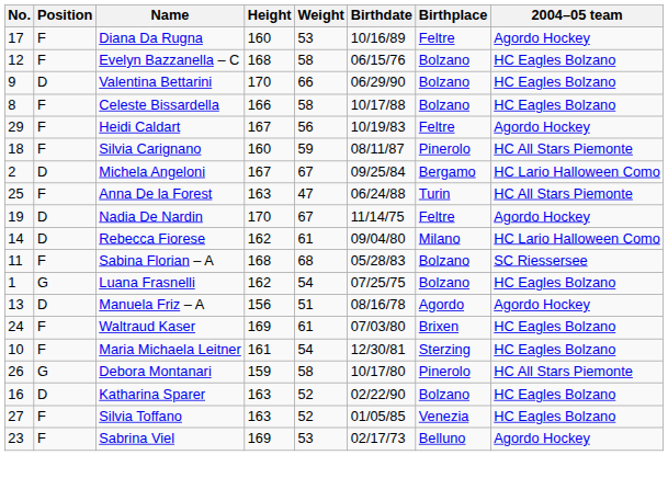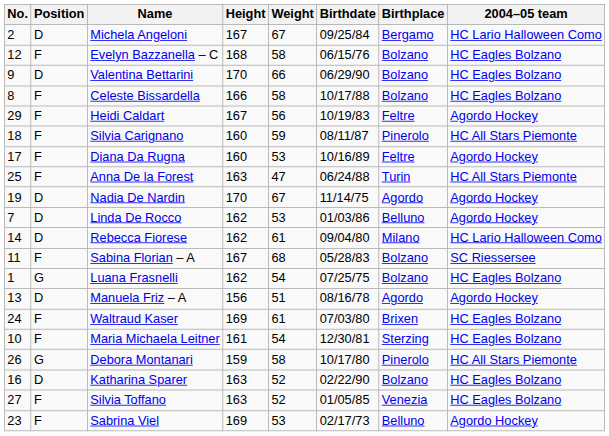rows swapped: Michela Angeloni <-> Diana Da Rugna
Nadia De Nardin | Birthplace: Feltre -> Agordo
+ row: 7 | D | Linda De Rocco | 162 | 53 | 01/03/86 | Belluno | Agordo Hockey
Sabina Florian – A | Height: 168 -> 167
